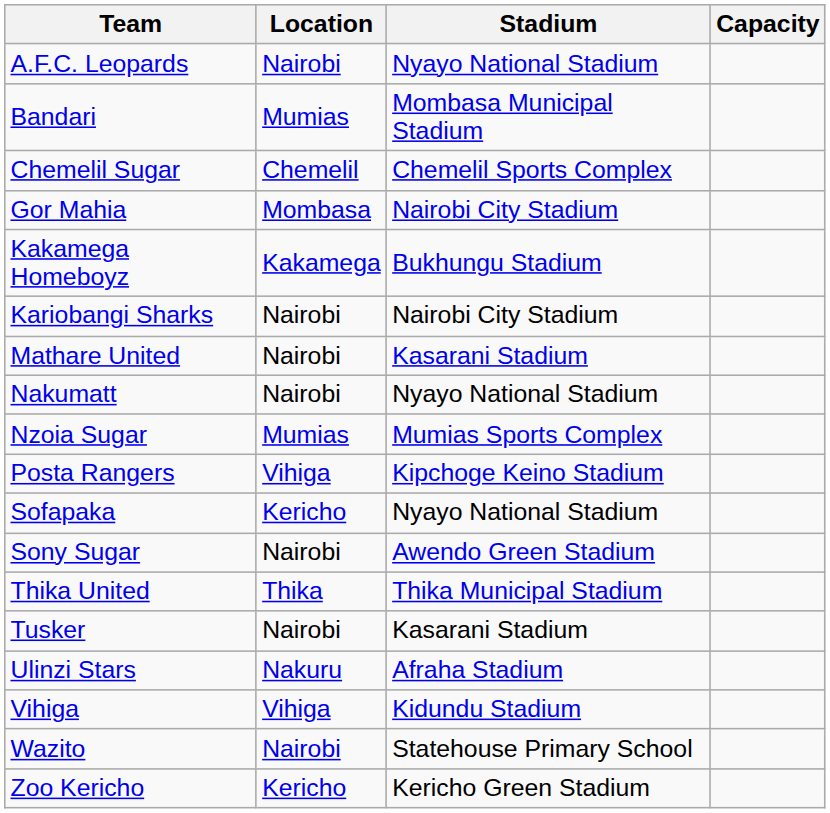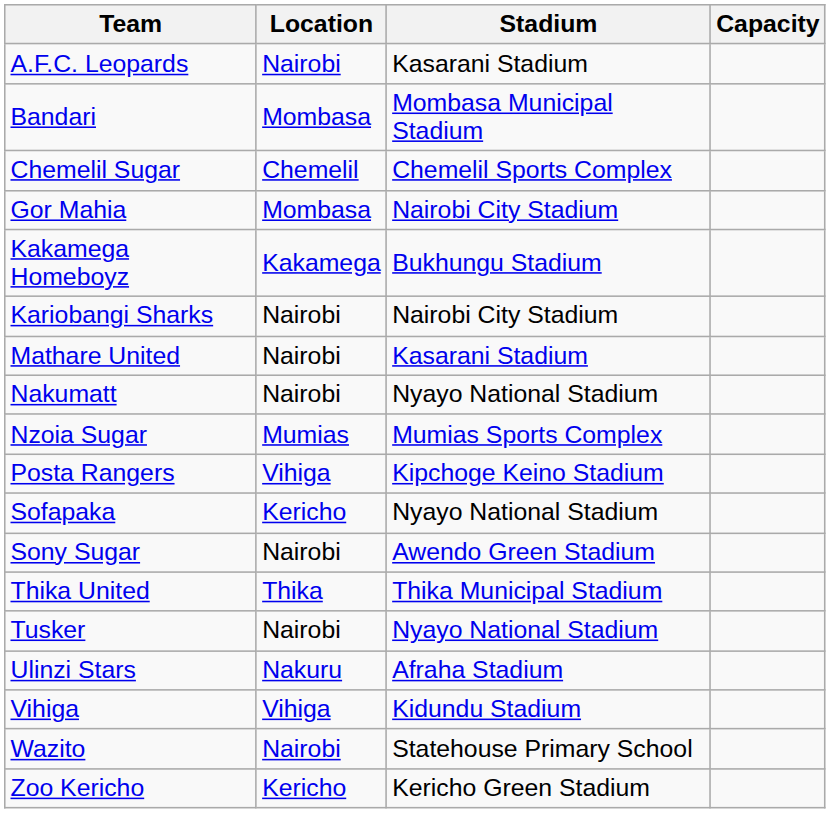A.F.C. Leopards | Stadium: Nyayo National Stadium -> Kasarani Stadium
Bandari | Location: Mumias -> Mombasa
Tusker | Stadium: Kasarani Stadium -> Nyayo National Stadium
